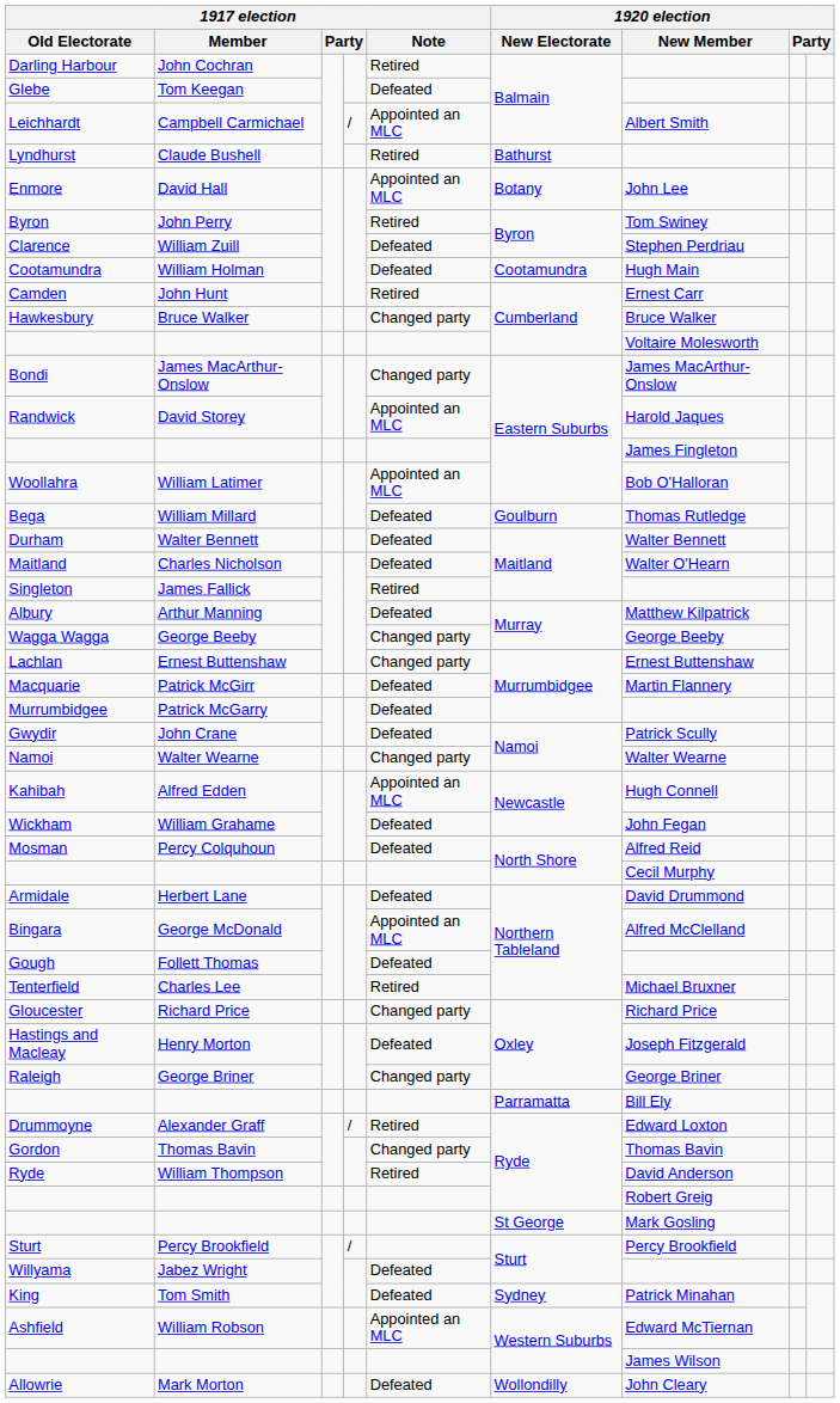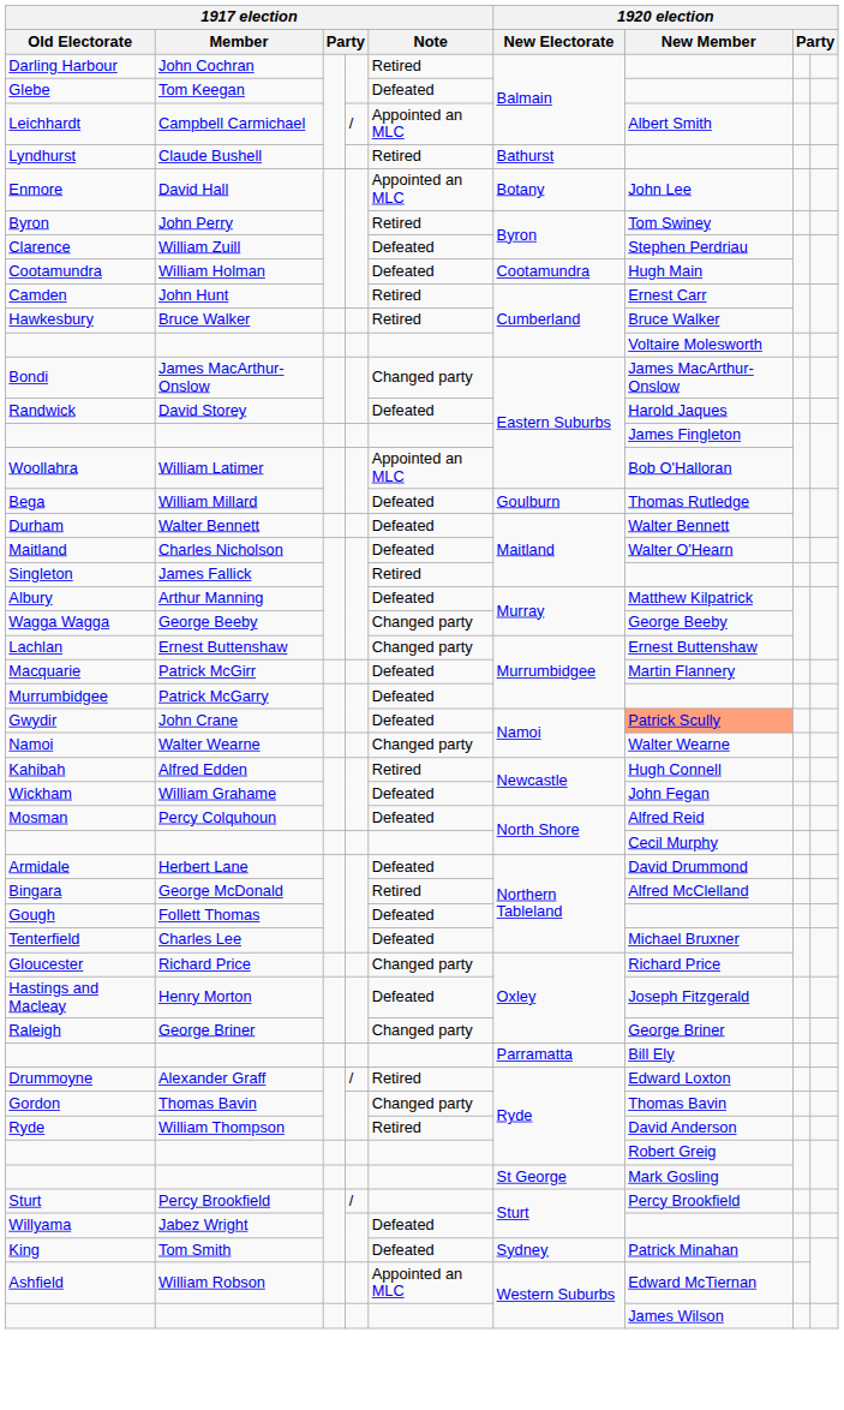Hawkesbury | 1917 election / Note: Changed party -> Retired
Randwick | 1917 election / Note: Appointed an MLC -> Defeated
Gwydir | 1920 election / New Member: no background -> lightsalmon background
Kahibah | 1917 election / Note: Appointed an MLC -> Retired
Bingara | 1917 election / Note: Appointed an MLC -> Retired
Tenterfield | 1917 election / Note: Retired -> Defeated
- row: Allowrie | Mark Morton | Defeated | Wollondilly | John Cleary
